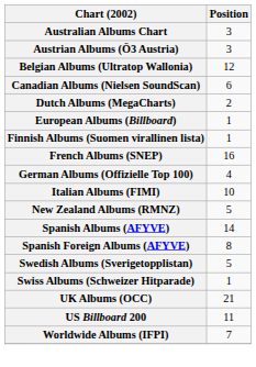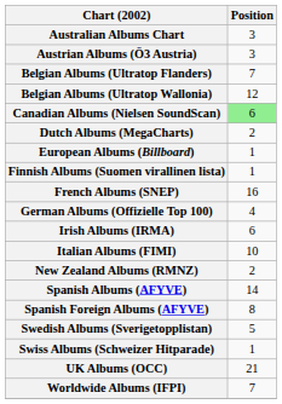+ row: Belgian Albums (Ultratop Flanders) | 7
Canadian Albums (Nielsen SoundScan) | Position: no background -> lightgreen background
+ row: Irish Albums (IRMA) | 6
New Zealand Albums (RMNZ) | Position: 5 -> 2
- row: US Billboard 200 | 11
